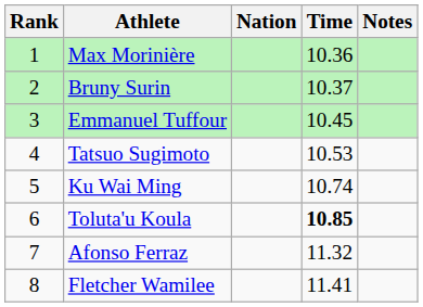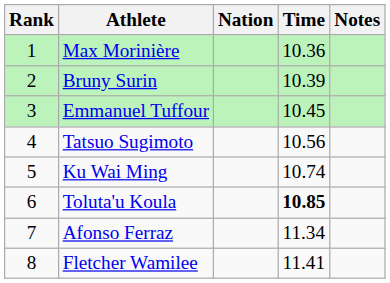Bruny Surin | Time: 10.37 -> 10.39
Tatsuo Sugimoto | Time: 10.53 -> 10.56
Afonso Ferraz | Time: 11.32 -> 11.34
